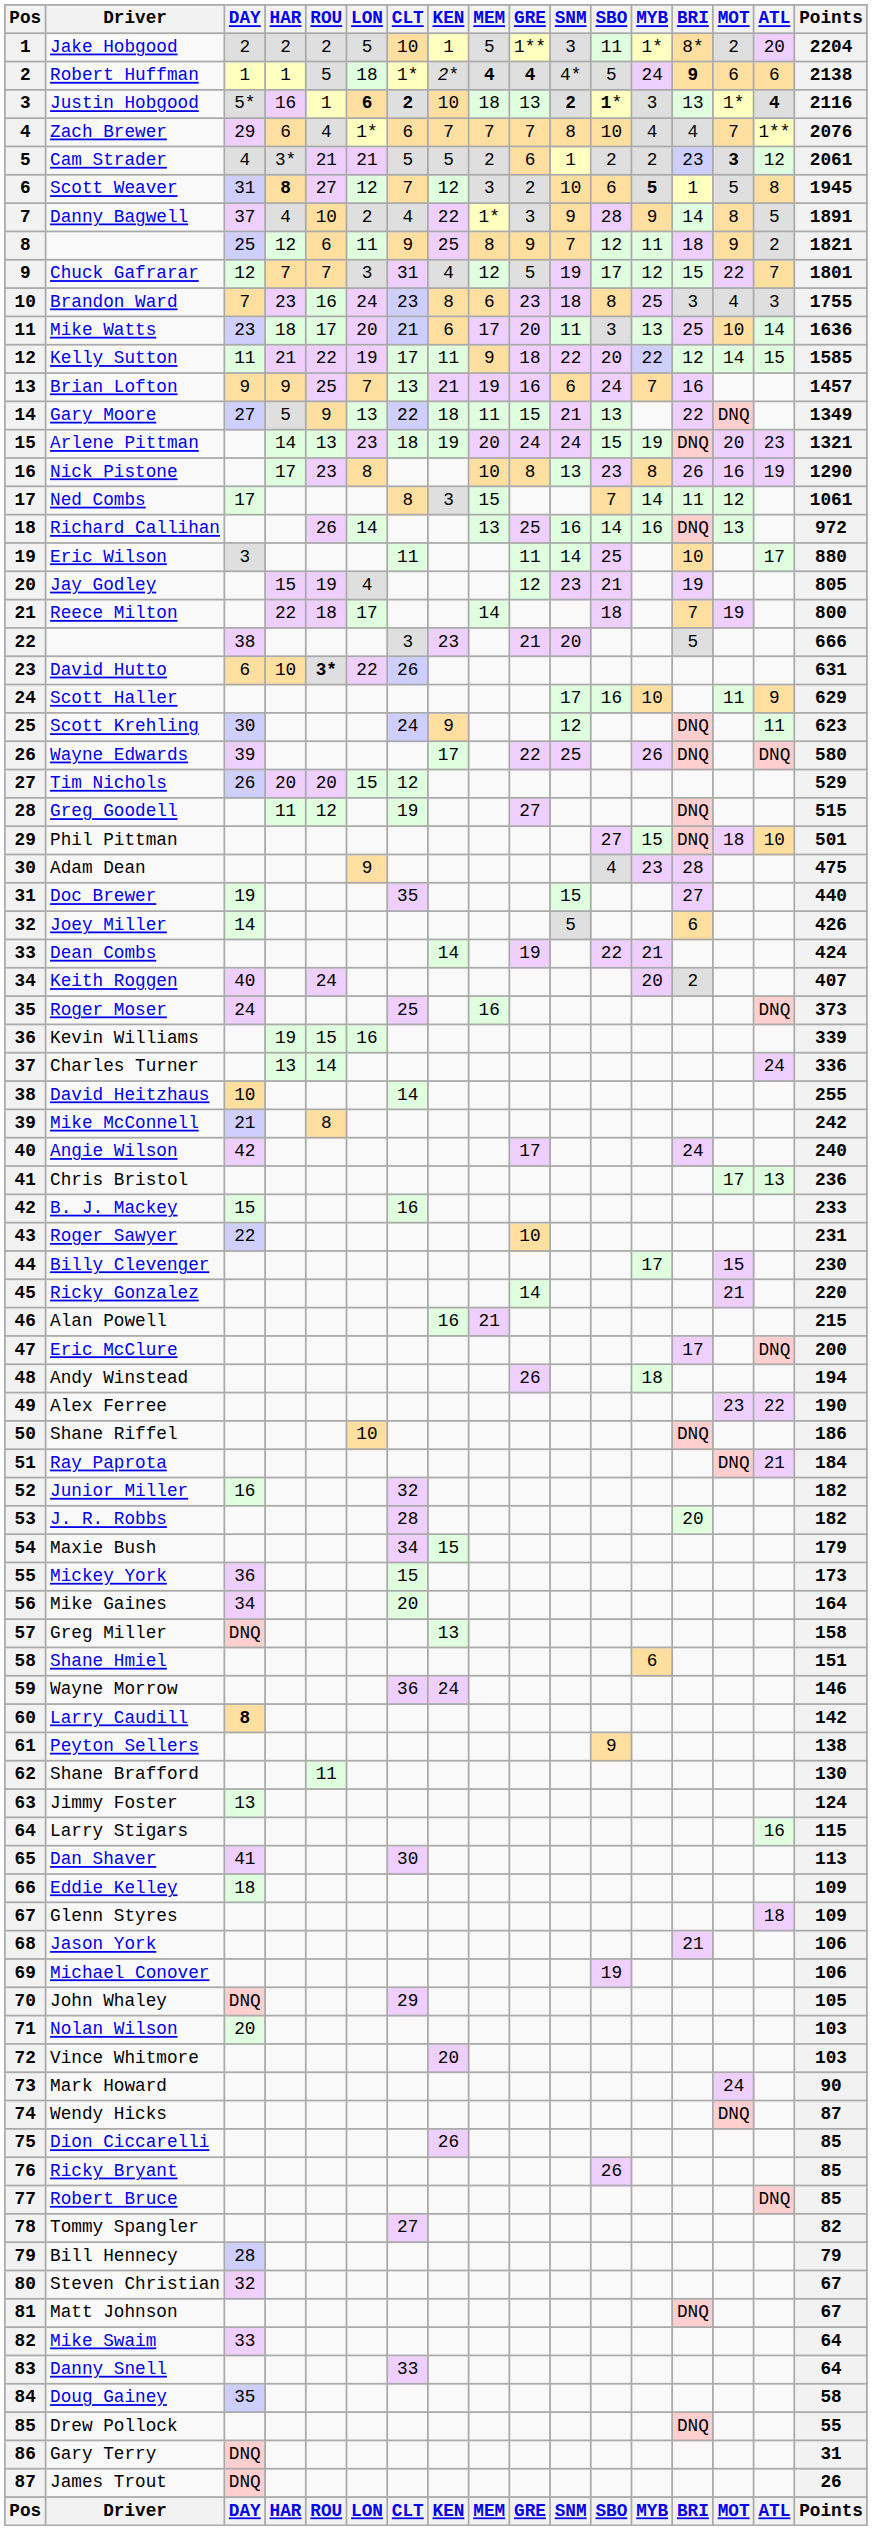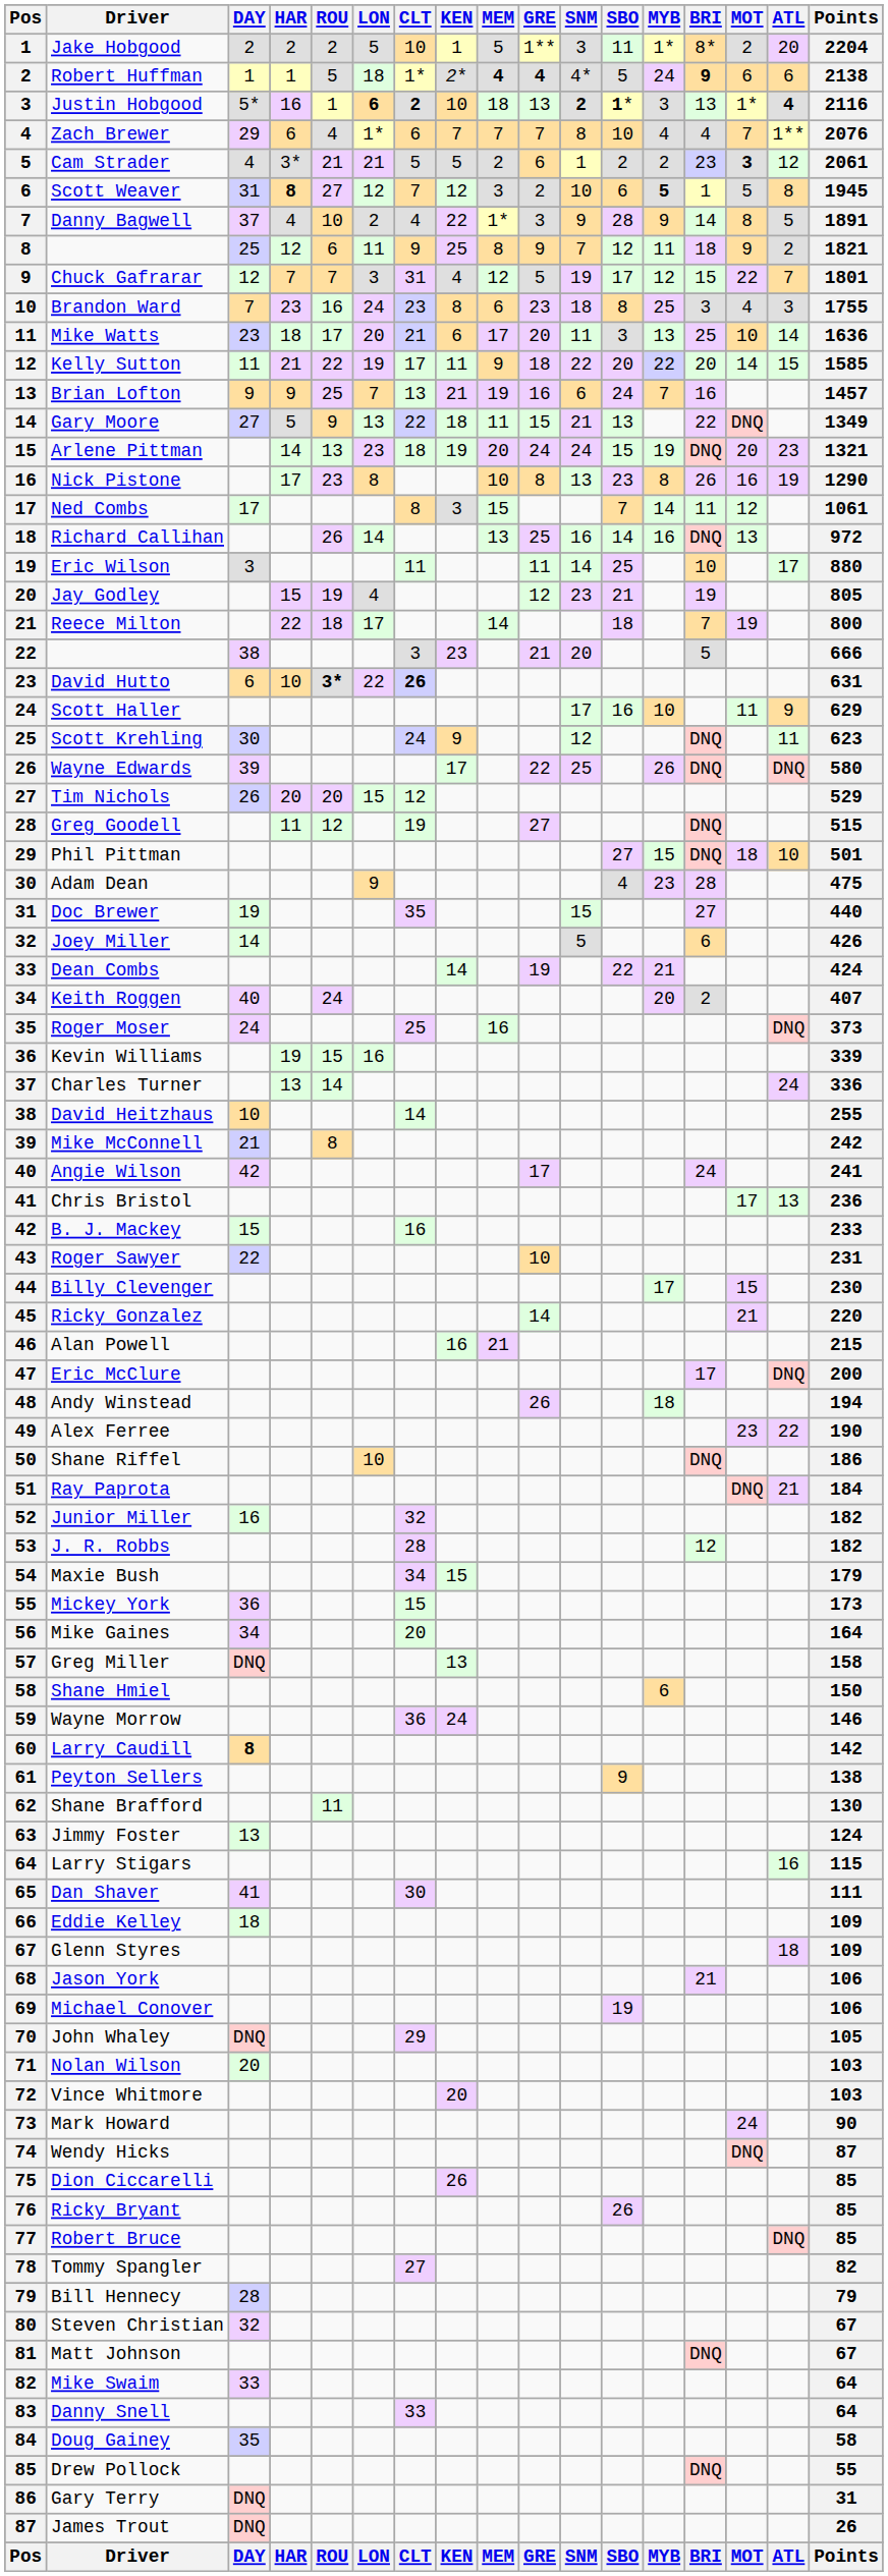Kelly Sutton | BRI: 12 -> 20
David Hutto | CLT: normal -> bold
Angie Wilson | Points: 240 -> 241
J. R. Robbs | BRI: 20 -> 12
Shane Hmiel | Points: 151 -> 150
Dan Shaver | Points: 113 -> 111
